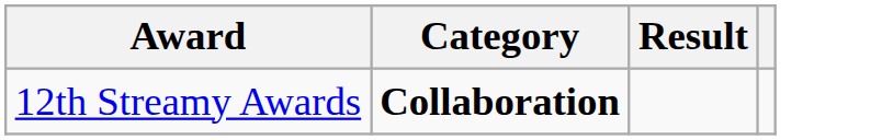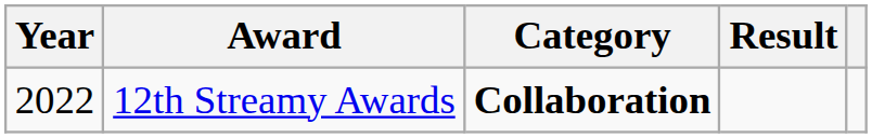+ column: Year | 2022
